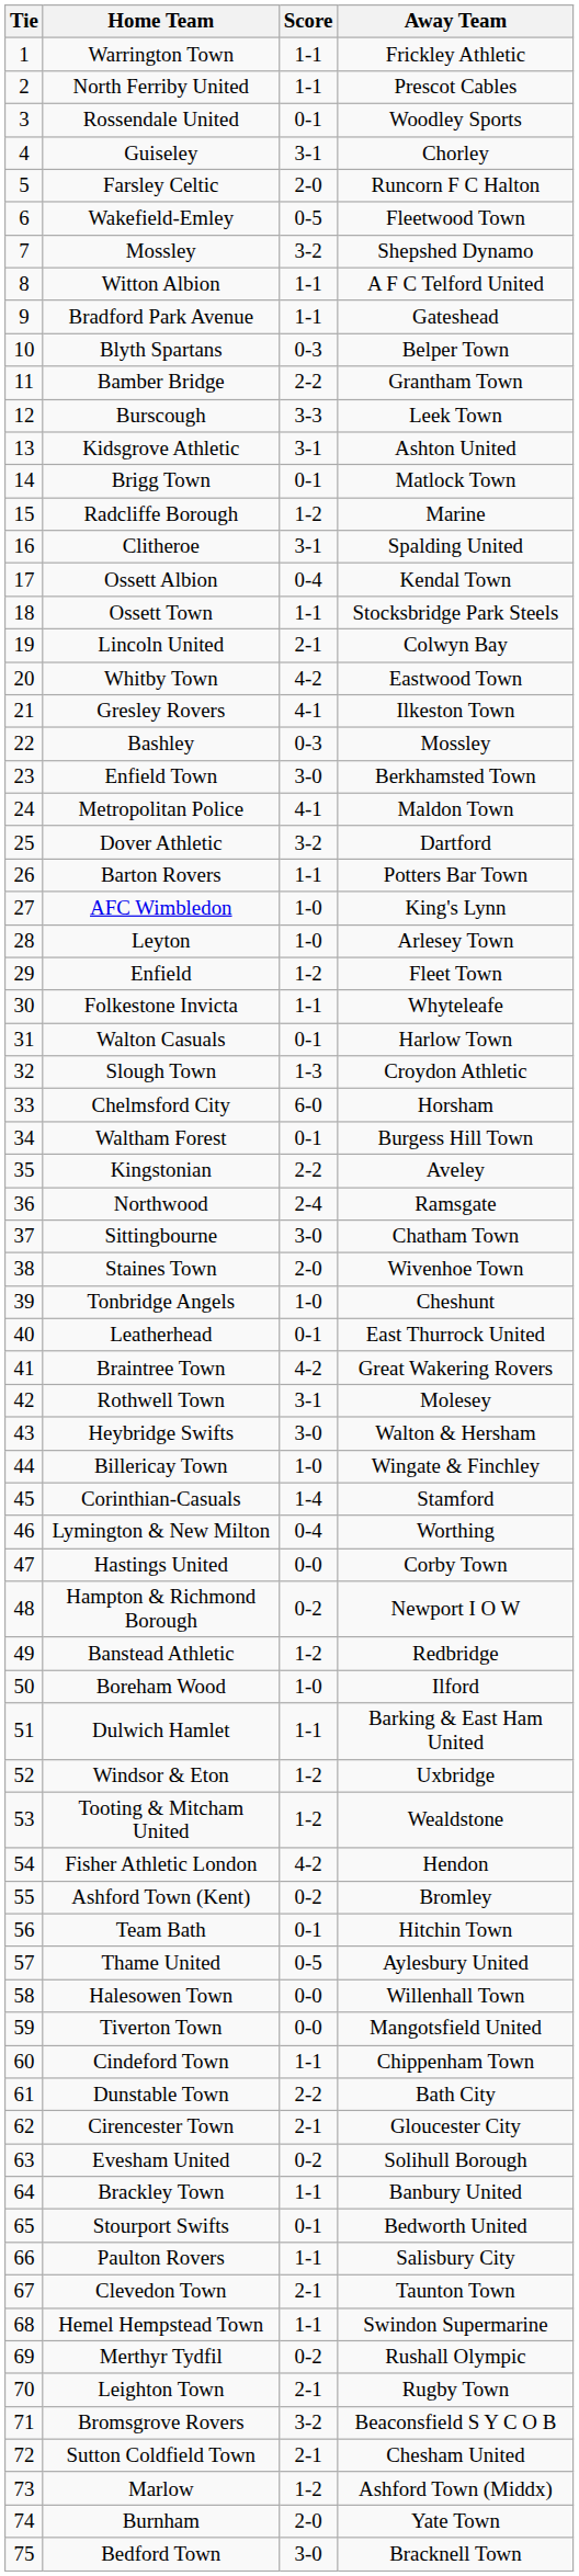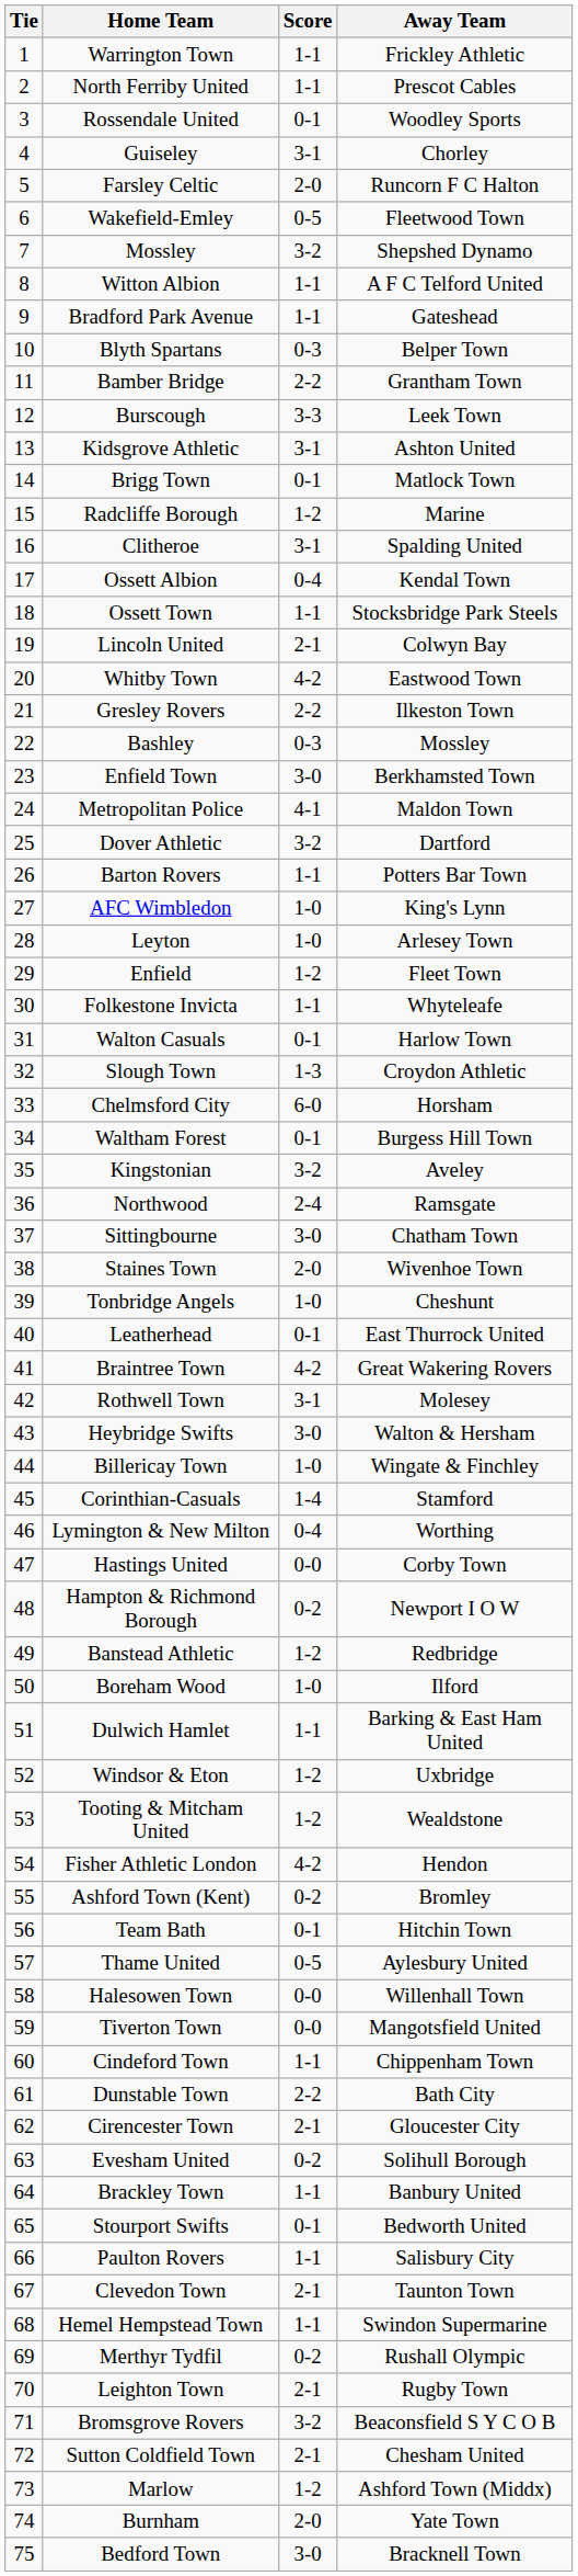Gresley Rovers | Score: 4-1 -> 2-2
Kingstonian | Score: 2-2 -> 3-2
